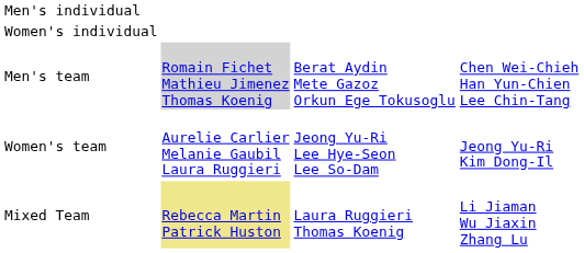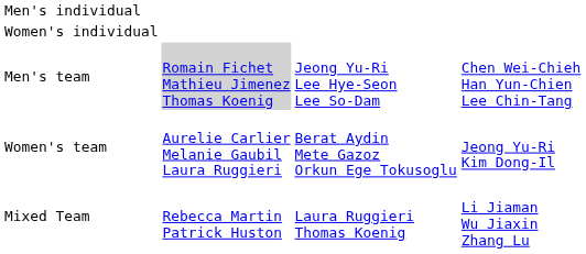Men's team | column 3: Berat Aydin Mete Gazoz Orkun Ege Tokusoglu -> Jeong Yu-Ri Lee Hye-Seon Lee So-Dam
Women's team | column 3: Jeong Yu-Ri Lee Hye-Seon Lee So-Dam -> Berat Aydin Mete Gazoz Orkun Ege Tokusoglu
Mixed Team | column 2: khaki background -> no background
